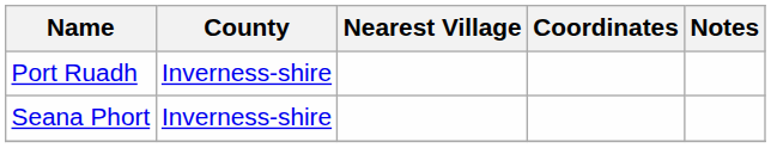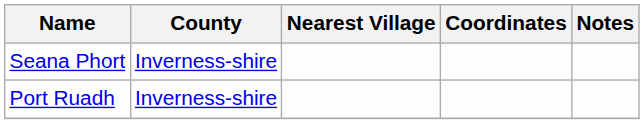rows swapped: Port Ruadh <-> Seana Phort
